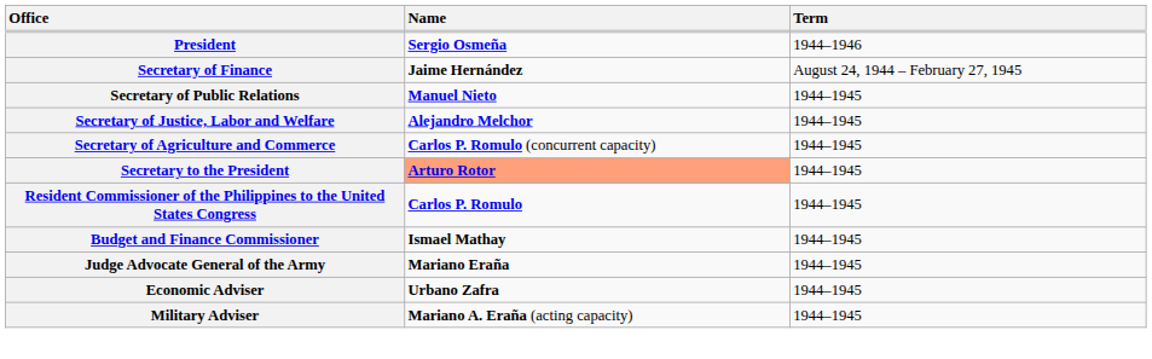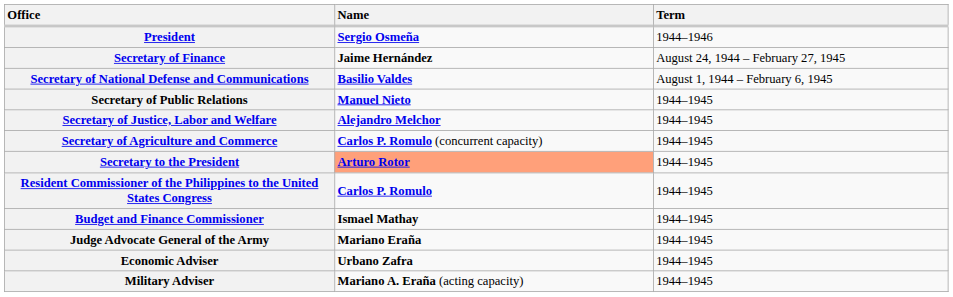+ row: Secretary of National Defense and Communications | Basilio Valdes | August 1, 1944 – February 6, 1945
